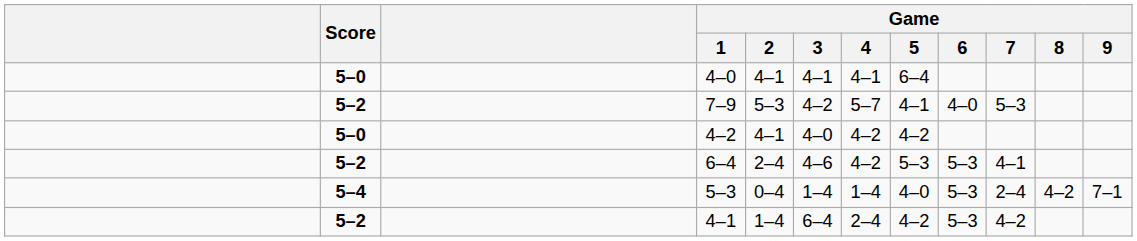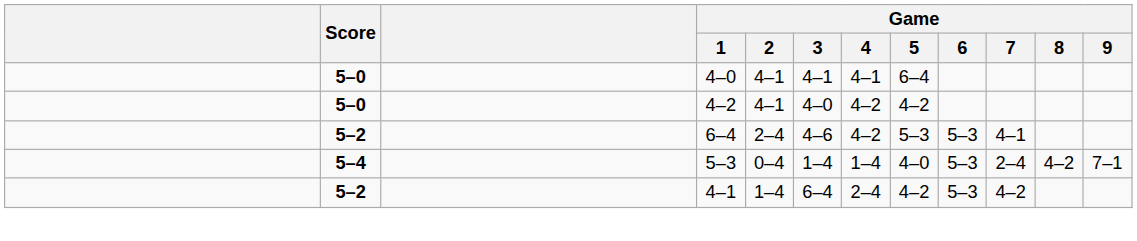- row: 5–2 | 7–9 | 5–3 | 4–2 | 5–7 | 4–1 | 4–0 | 5–3
